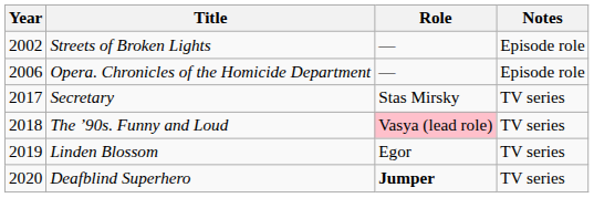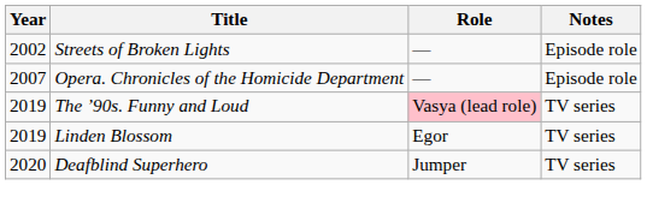Opera. Chronicles of the Homicide Department | Year: 2006 -> 2007
- row: 2017 | Secretary | Stas Mirsky | TV series
The ’90s. Funny and Loud | Year: 2018 -> 2019
Deafblind Superhero | Role: bold -> normal
